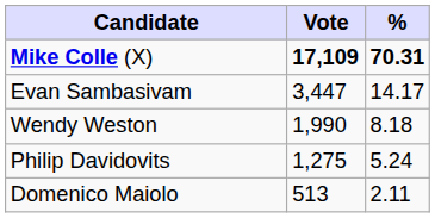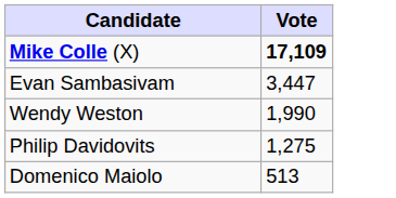- column: % | 70.31 | 14.17 | 8.18 | 5.24 | 2.11
